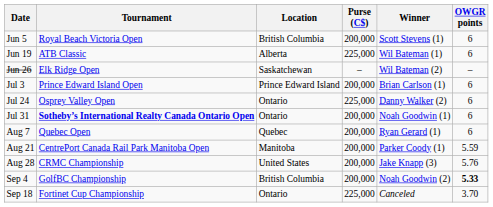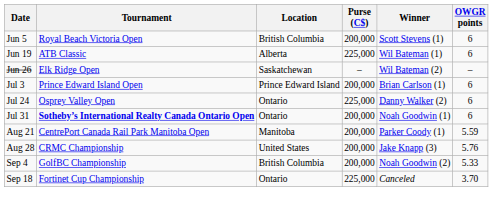- row: Aug 7 | Quebec Open | Quebec | 200,000 | Ryan Gerard (1) | 6
Sep 4 | OWGR points: bold -> normal
